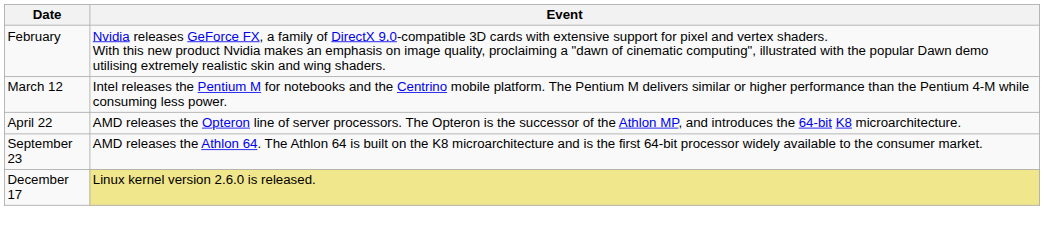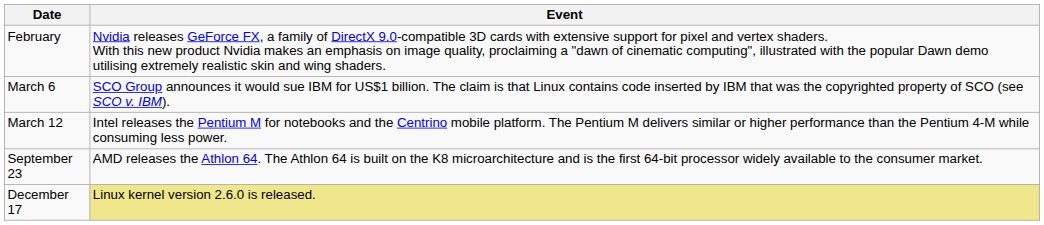+ row: March 6 | SCO Group announces it would sue IBM for US$1 billion. The claim is that Linux contains code inserted by IBM that was the copyrighted property of SCO (see SCO v. IBM).
- row: April 22 | AMD releases the Opteron line of server processors. The Opteron is the successor of the Athlon MP, and introduces the 64-bit K8 microarchitecture.
